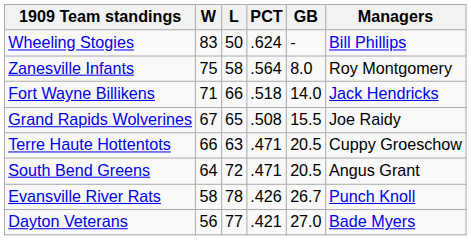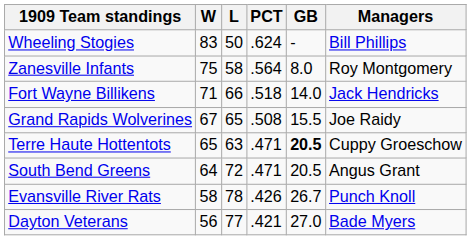Terre Haute Hottentots | W: 66 -> 65
Terre Haute Hottentots | GB: normal -> bold
